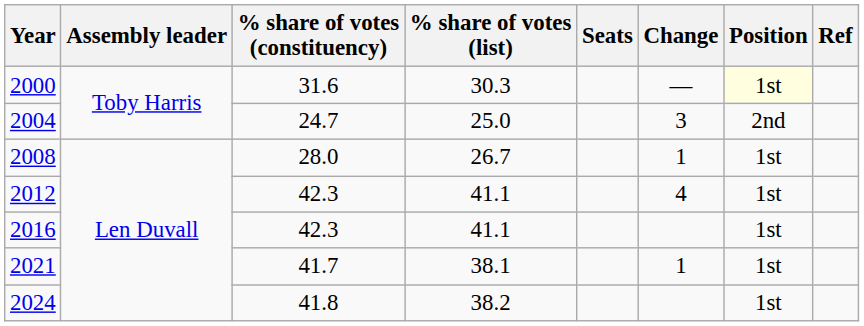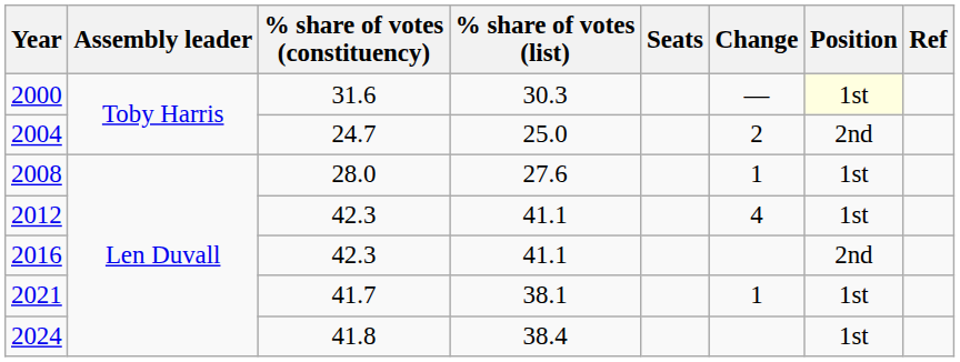2004 | Change: 3 -> 2
2008 | % share of votes (list): 26.7 -> 27.6
2016 | Position: 1st -> 2nd
2024 | % share of votes (list): 38.2 -> 38.4
